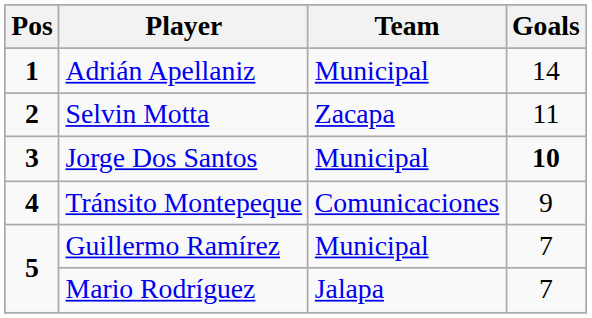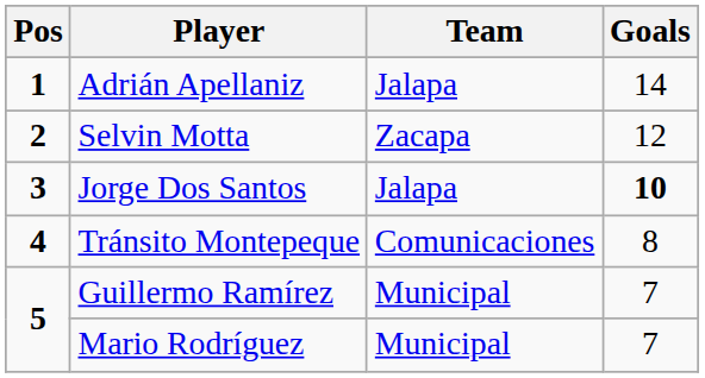Adrián Apellaniz | Team: Municipal -> Jalapa
Selvin Motta | Goals: 11 -> 12
Jorge Dos Santos | Team: Municipal -> Jalapa
Tránsito Montepeque | Goals: 9 -> 8
Mario Rodríguez | Team: Jalapa -> Municipal
